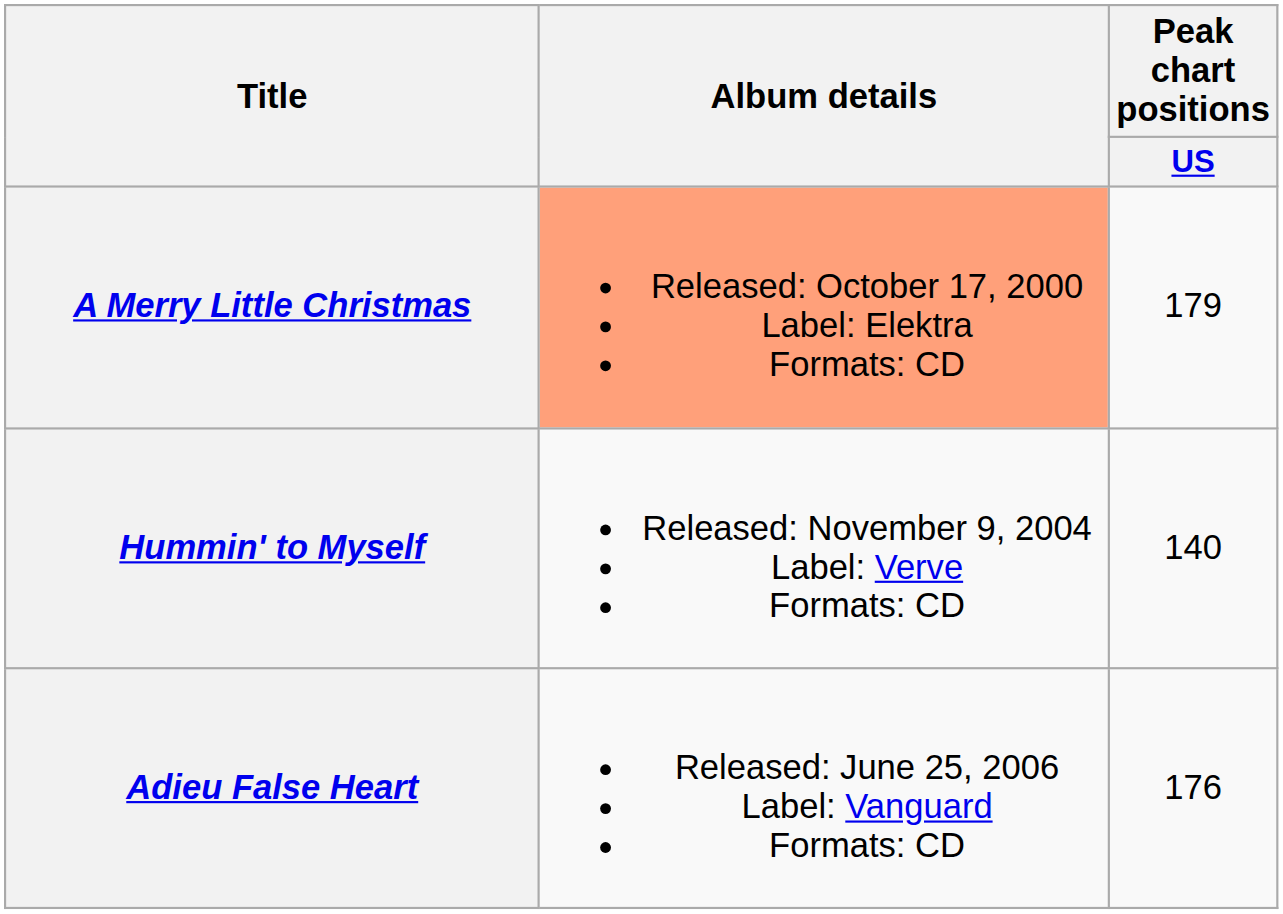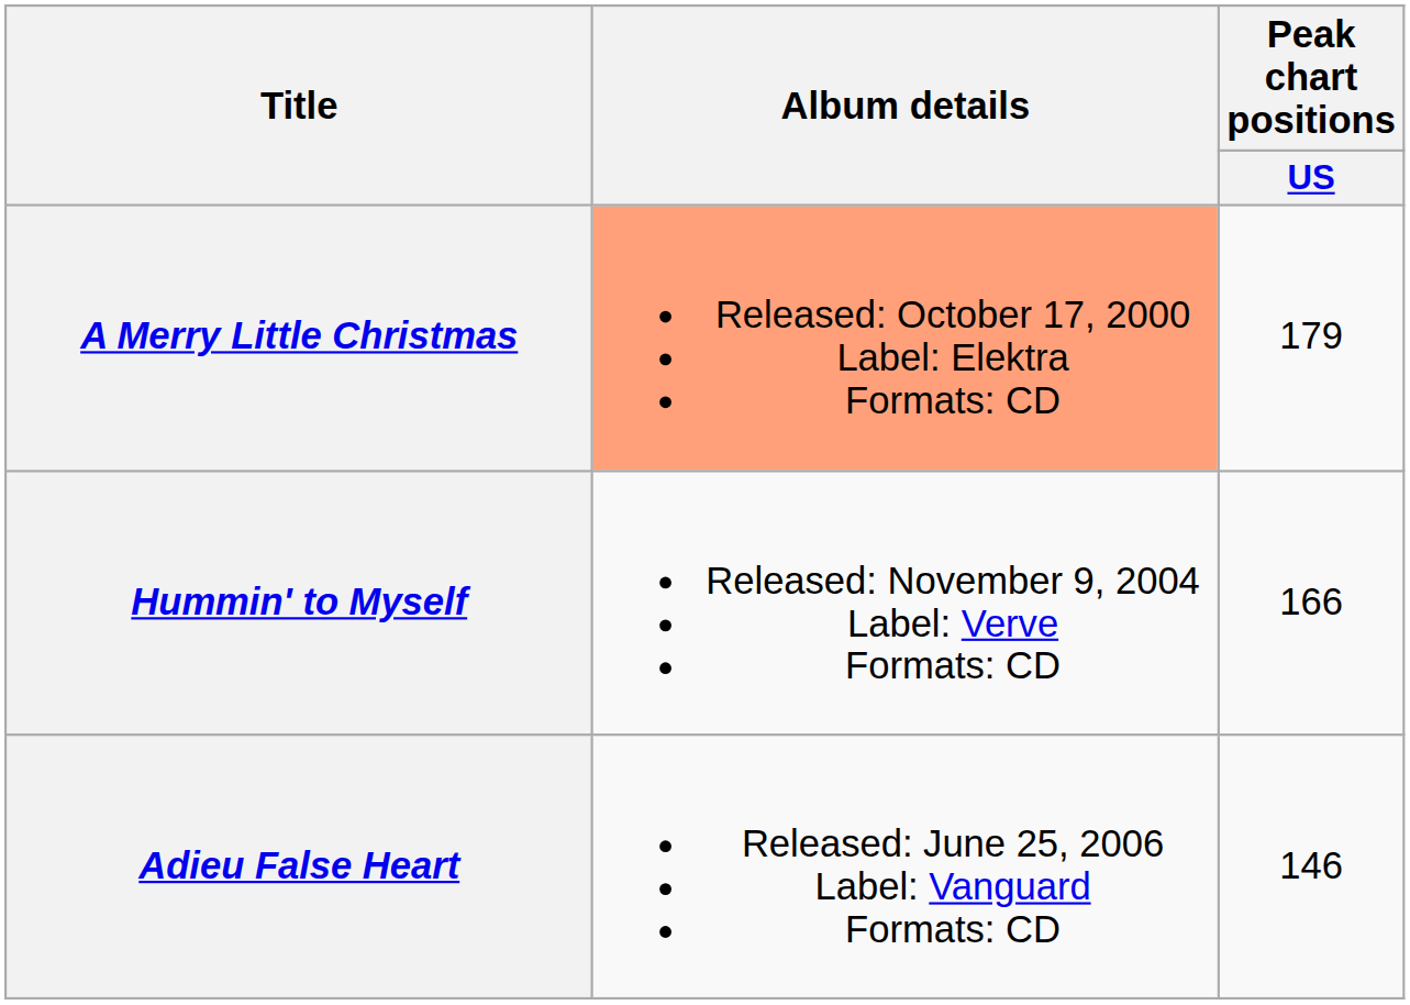Hummin' to Myself | Peak chart positions / US: 140 -> 166
Adieu False Heart | Peak chart positions / US: 176 -> 146
